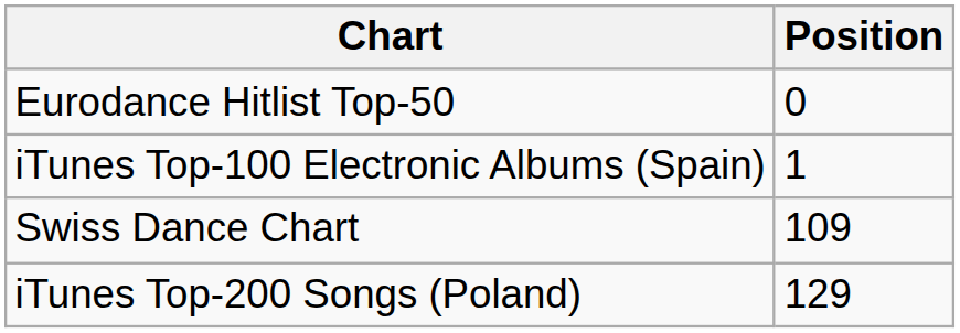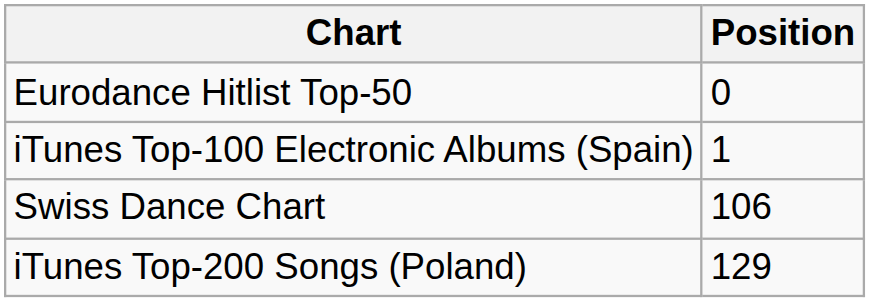Swiss Dance Chart | Position: 109 -> 106
